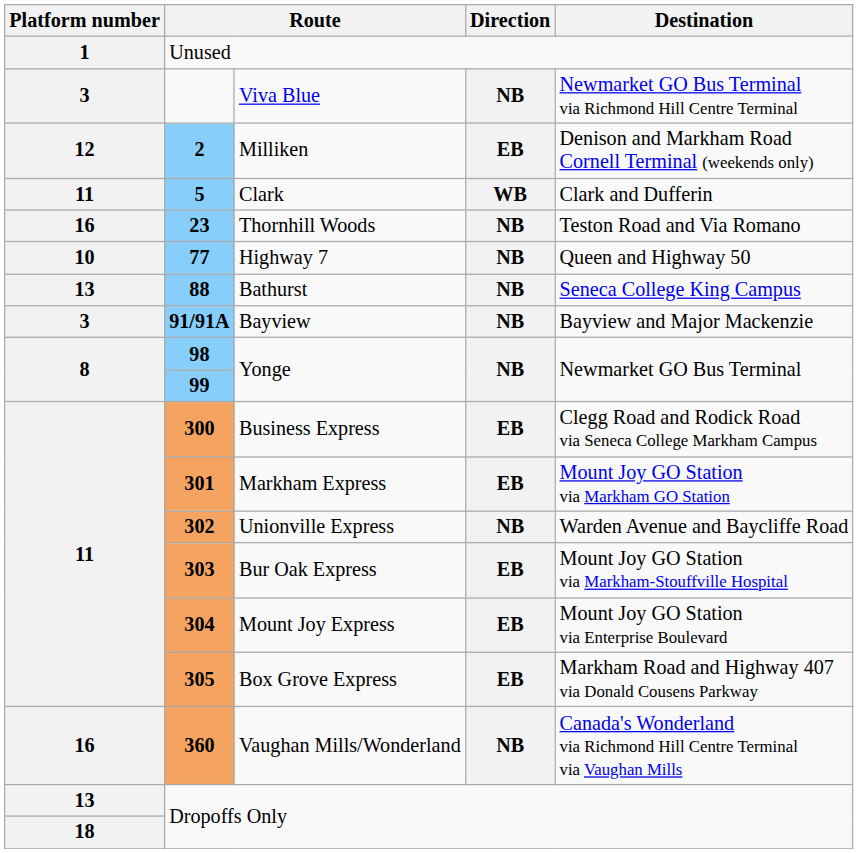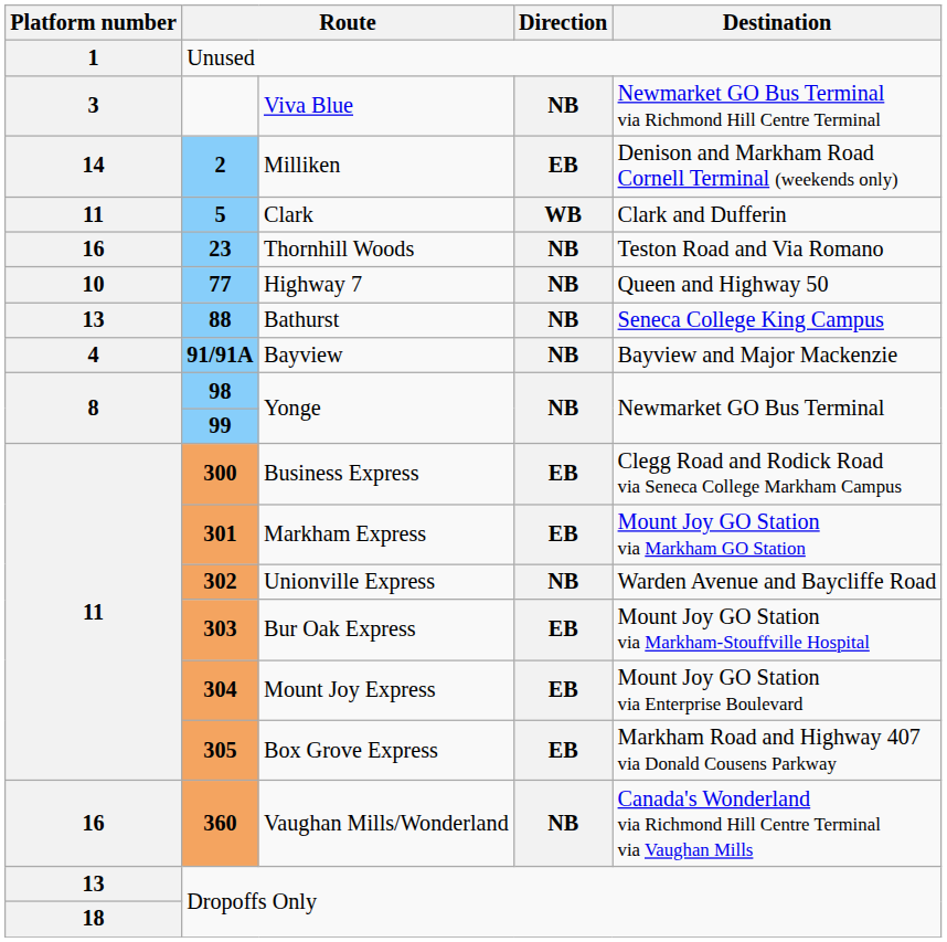Milliken | Platform number: 12 -> 14
Bayview | Platform number: 3 -> 4
